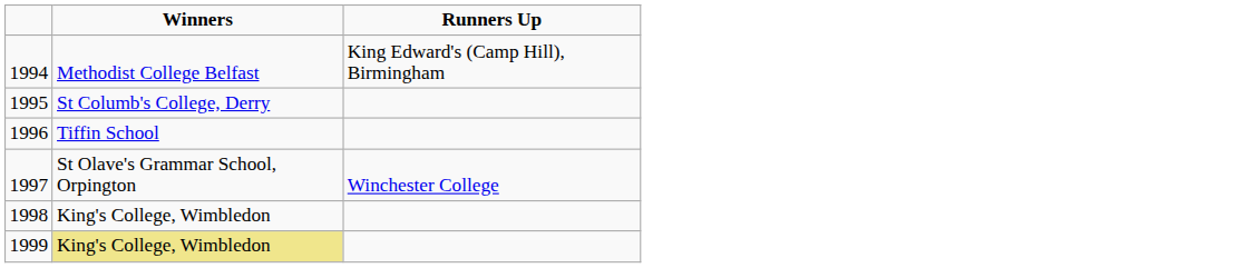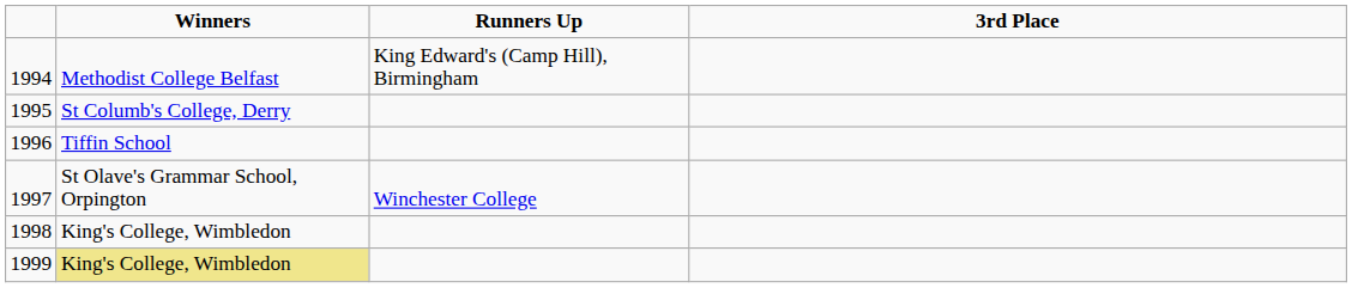+ column: 3rd Place
